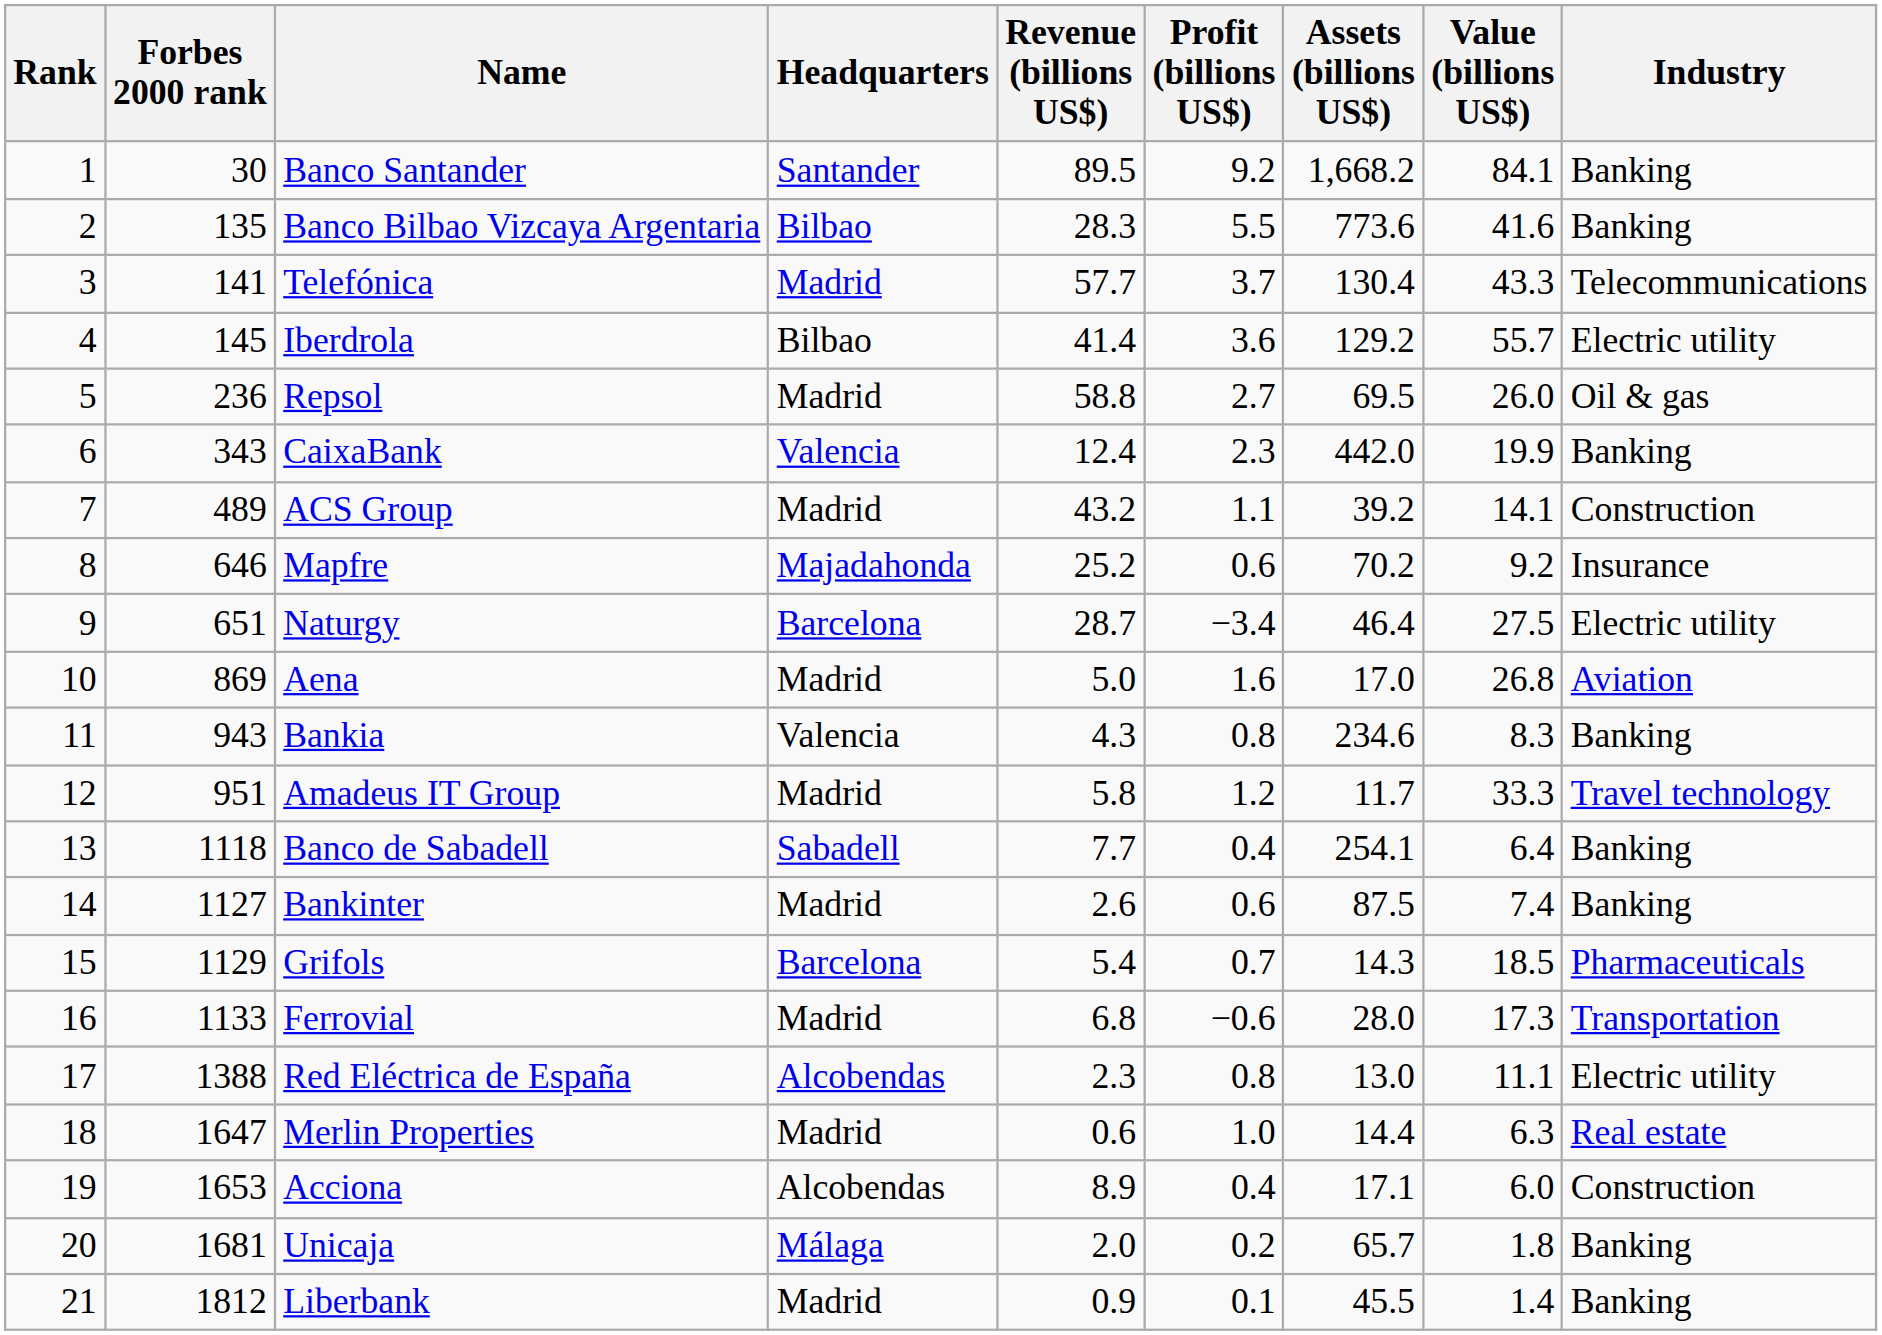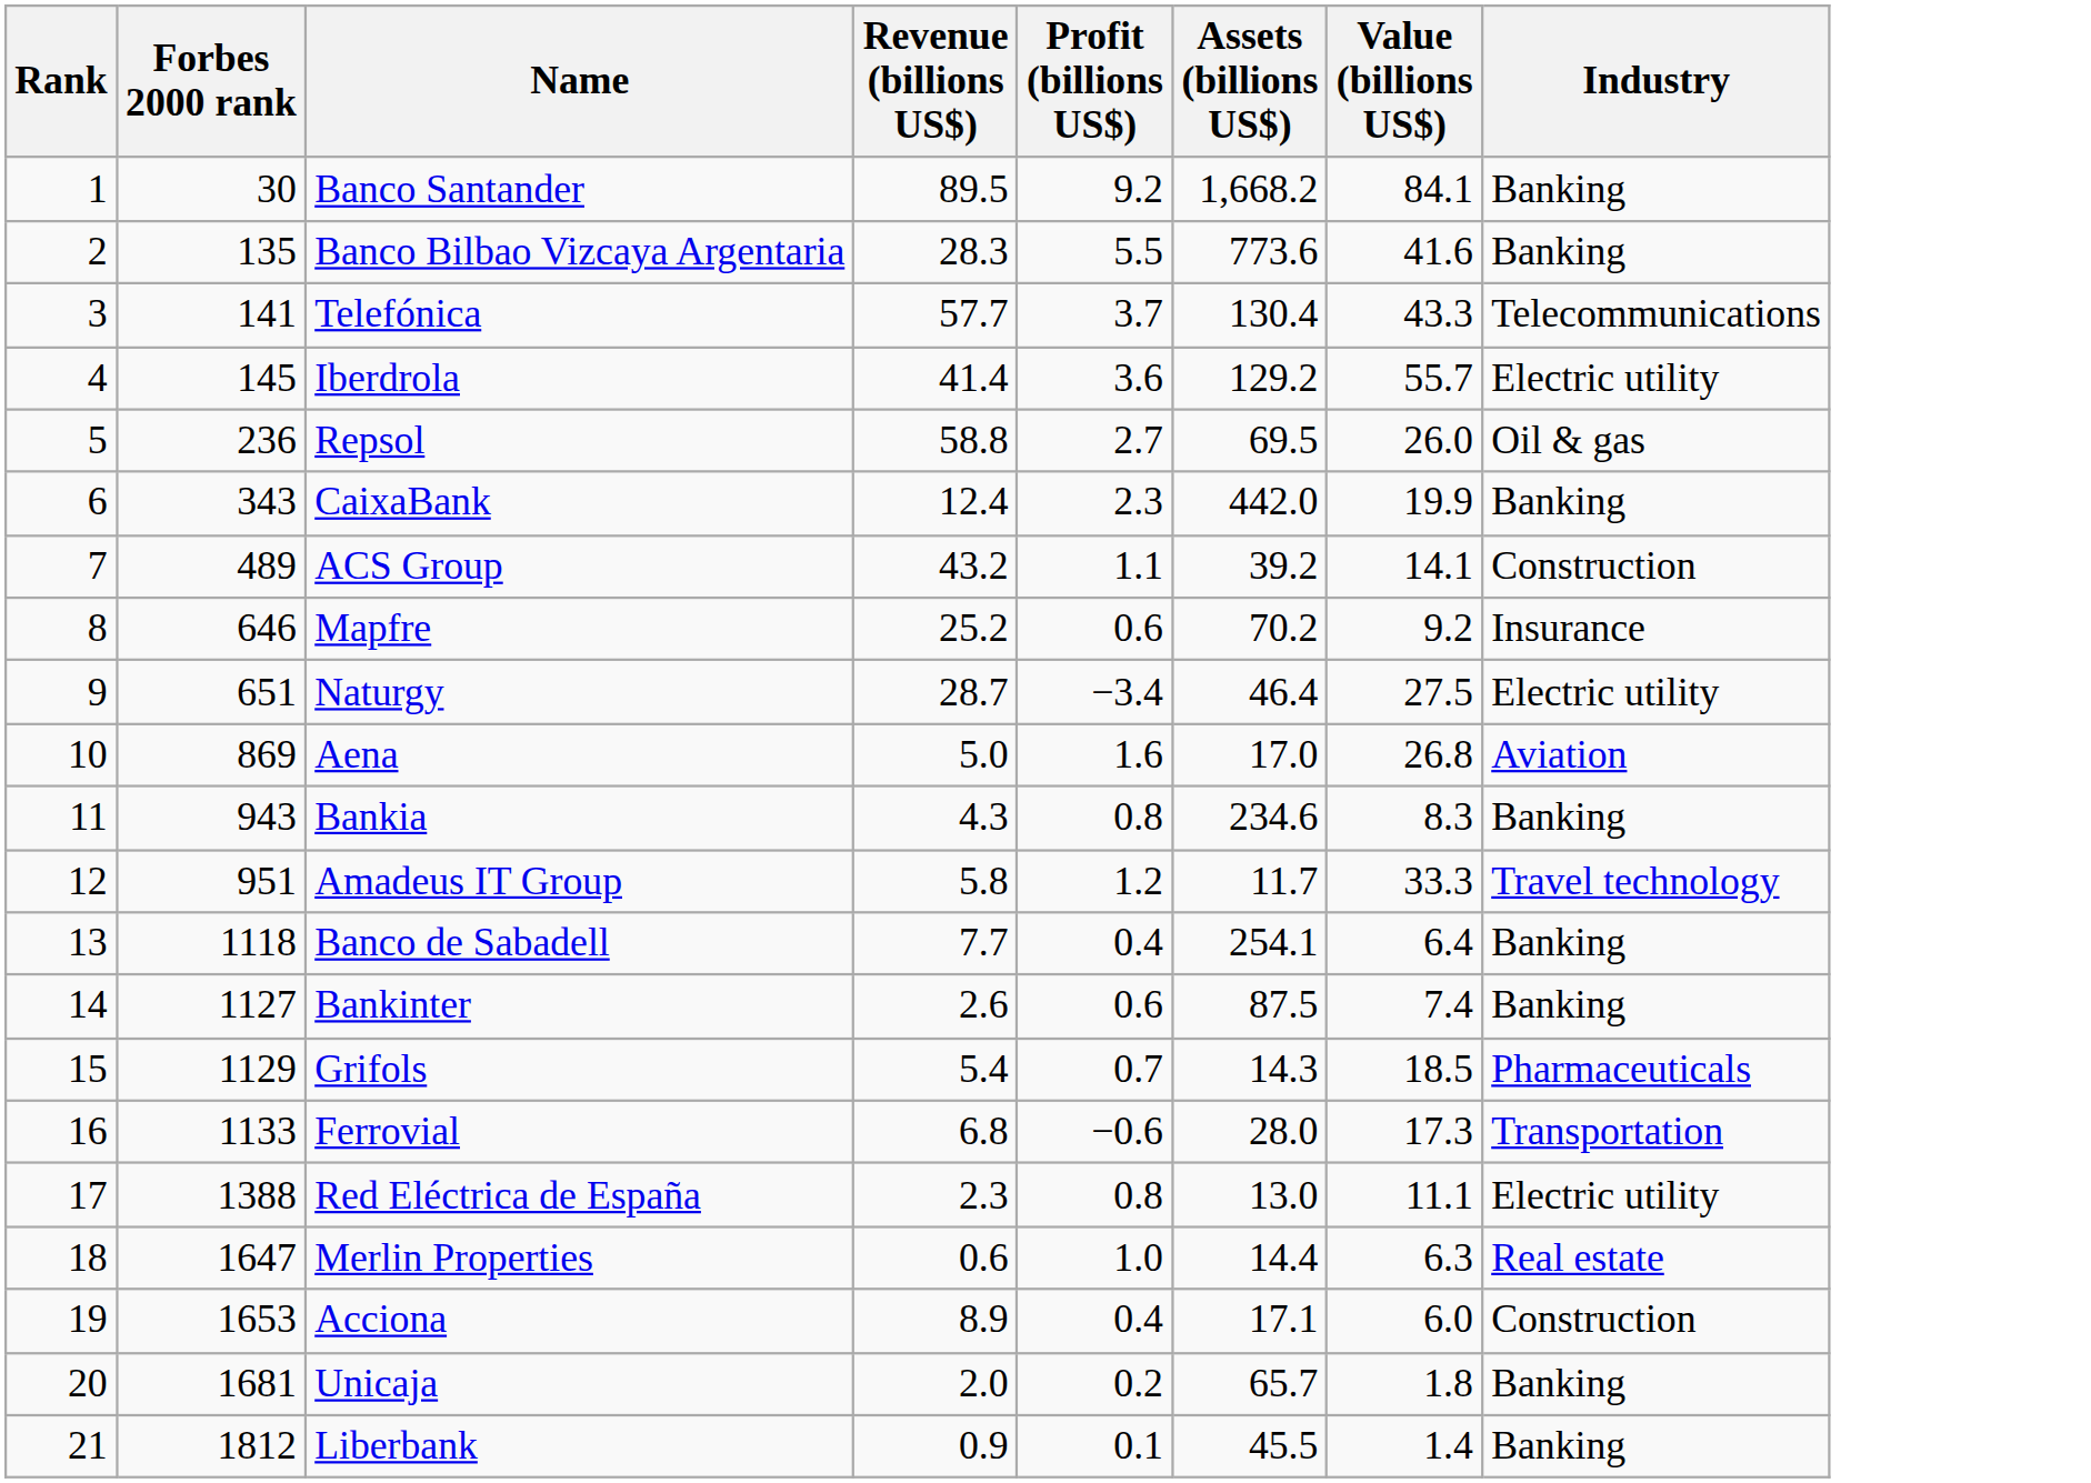- column: Headquarters | Santander | Bilbao | Madrid | Bilbao | Madrid | Valencia | Madrid | Majadahonda | Barcelona | Madrid | Valencia | Madrid | Sabadell | Madrid | Barcelona | Madrid | Alcobendas | Madrid | Alcobendas | Málaga | Madrid
